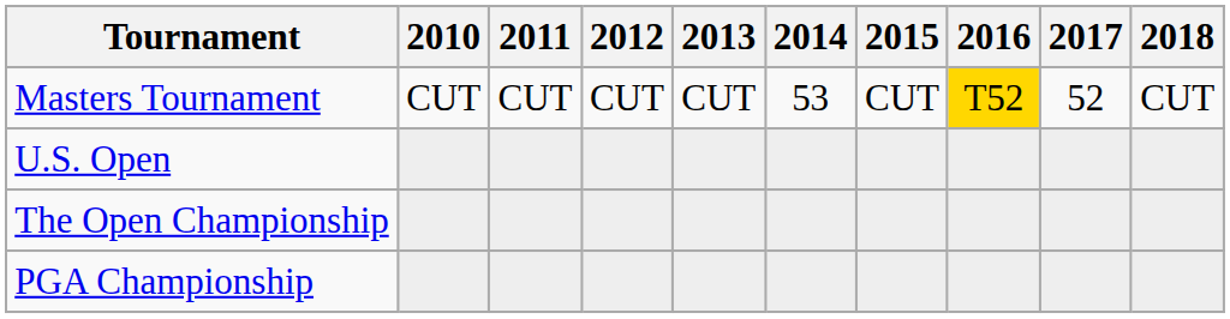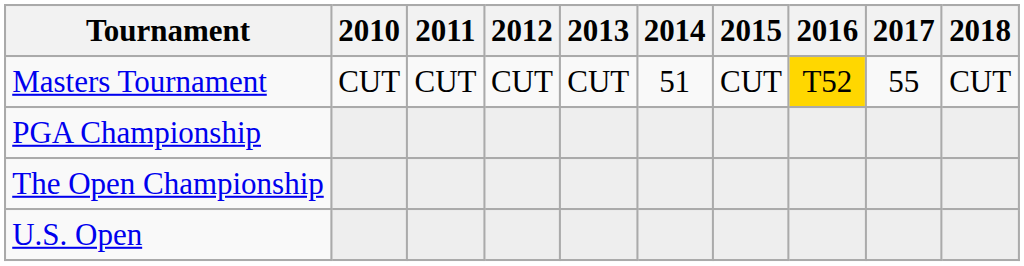Masters Tournament | 2014: 53 -> 51
Masters Tournament | 2017: 52 -> 55
rows swapped: U.S. Open <-> PGA Championship
